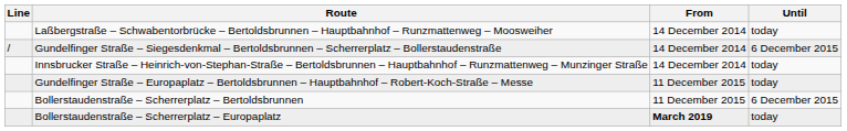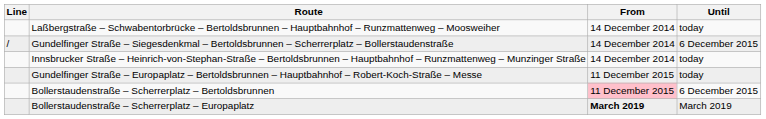Bollerstaudenstraße – Scherrerplatz – Bertoldsbrunnen | From: no background -> pink background
Bollerstaudenstraße – Scherrerplatz – Europaplatz | Until: today -> March 2019
